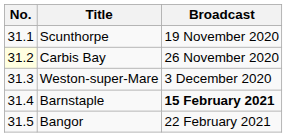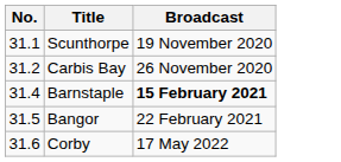Carbis Bay | No.: lightyellow background -> no background
- row: 31.3 | Weston-super-Mare | 3 December 2020
+ row: 31.6 | Corby | 17 May 2022
